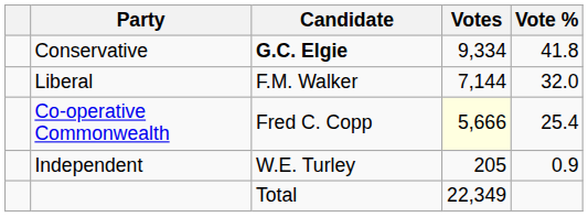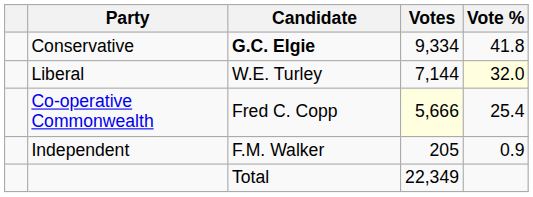Liberal | Candidate: F.M. Walker -> W.E. Turley
Liberal | Vote %: no background -> lightyellow background
Independent | Candidate: W.E. Turley -> F.M. Walker
